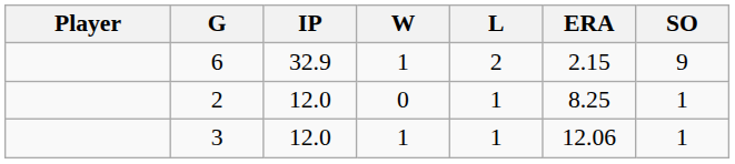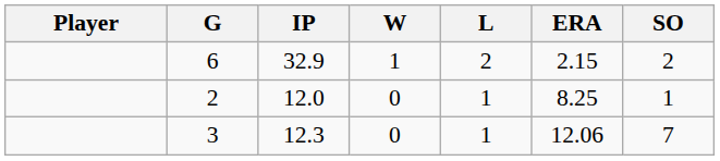6 | SO: 9 -> 2
3 | IP: 12.0 -> 12.3
3 | W: 1 -> 0
3 | SO: 1 -> 7
